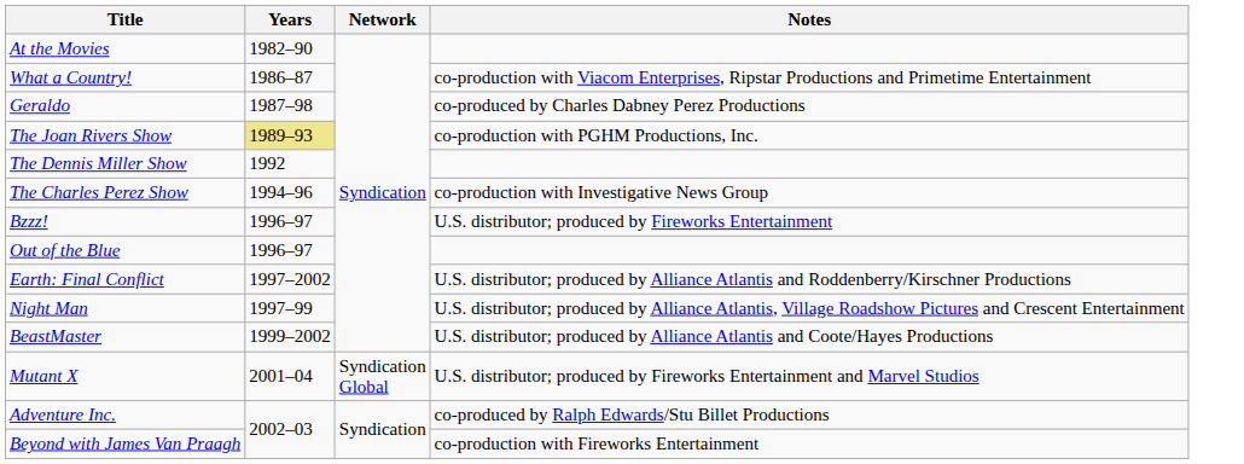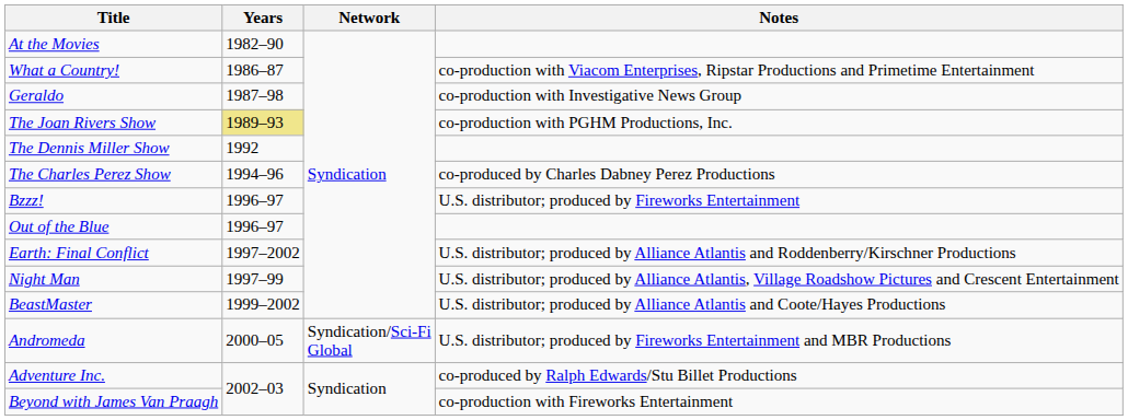Geraldo | Notes: co-produced by Charles Dabney Perez Productions -> co-production with Investigative News Group
The Charles Perez Show | Notes: co-production with Investigative News Group -> co-produced by Charles Dabney Perez Productions
+ row: Andromeda | 2000–05 | Syndication/Sci-Fi Global | U.S. distributor; produced by Fireworks Entertainment and MBR Productions
- row: Mutant X | 2001–04 | Syndication Global | U.S. distributor; produced by Fireworks Entertainment and Marvel Studios
